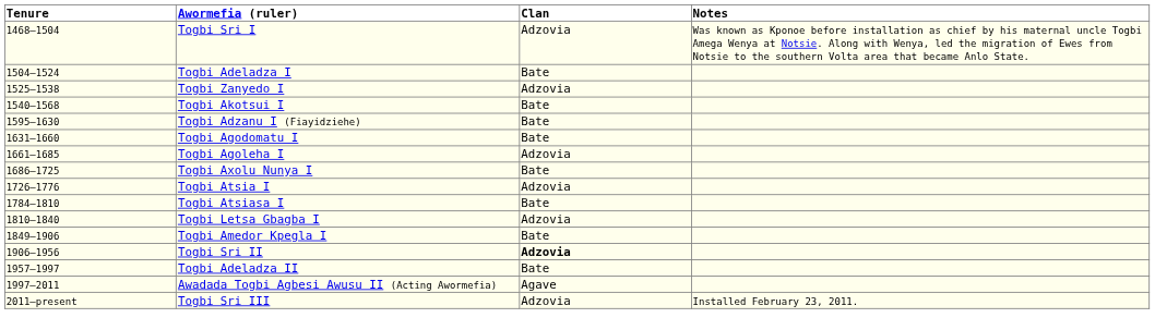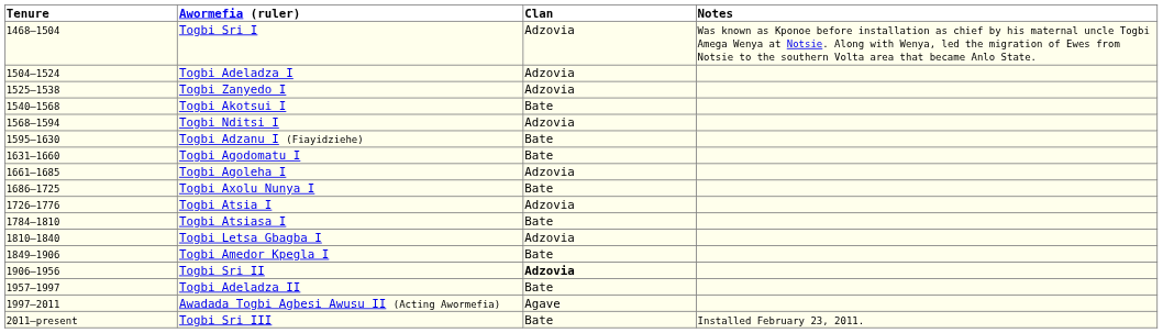Togbi Adeladza I | Clan: Bate -> Adzovia
+ row: 1568–1594 | Togbi Nditsi I | Adzovia
Togbi Sri III | Clan: Adzovia -> Bate
